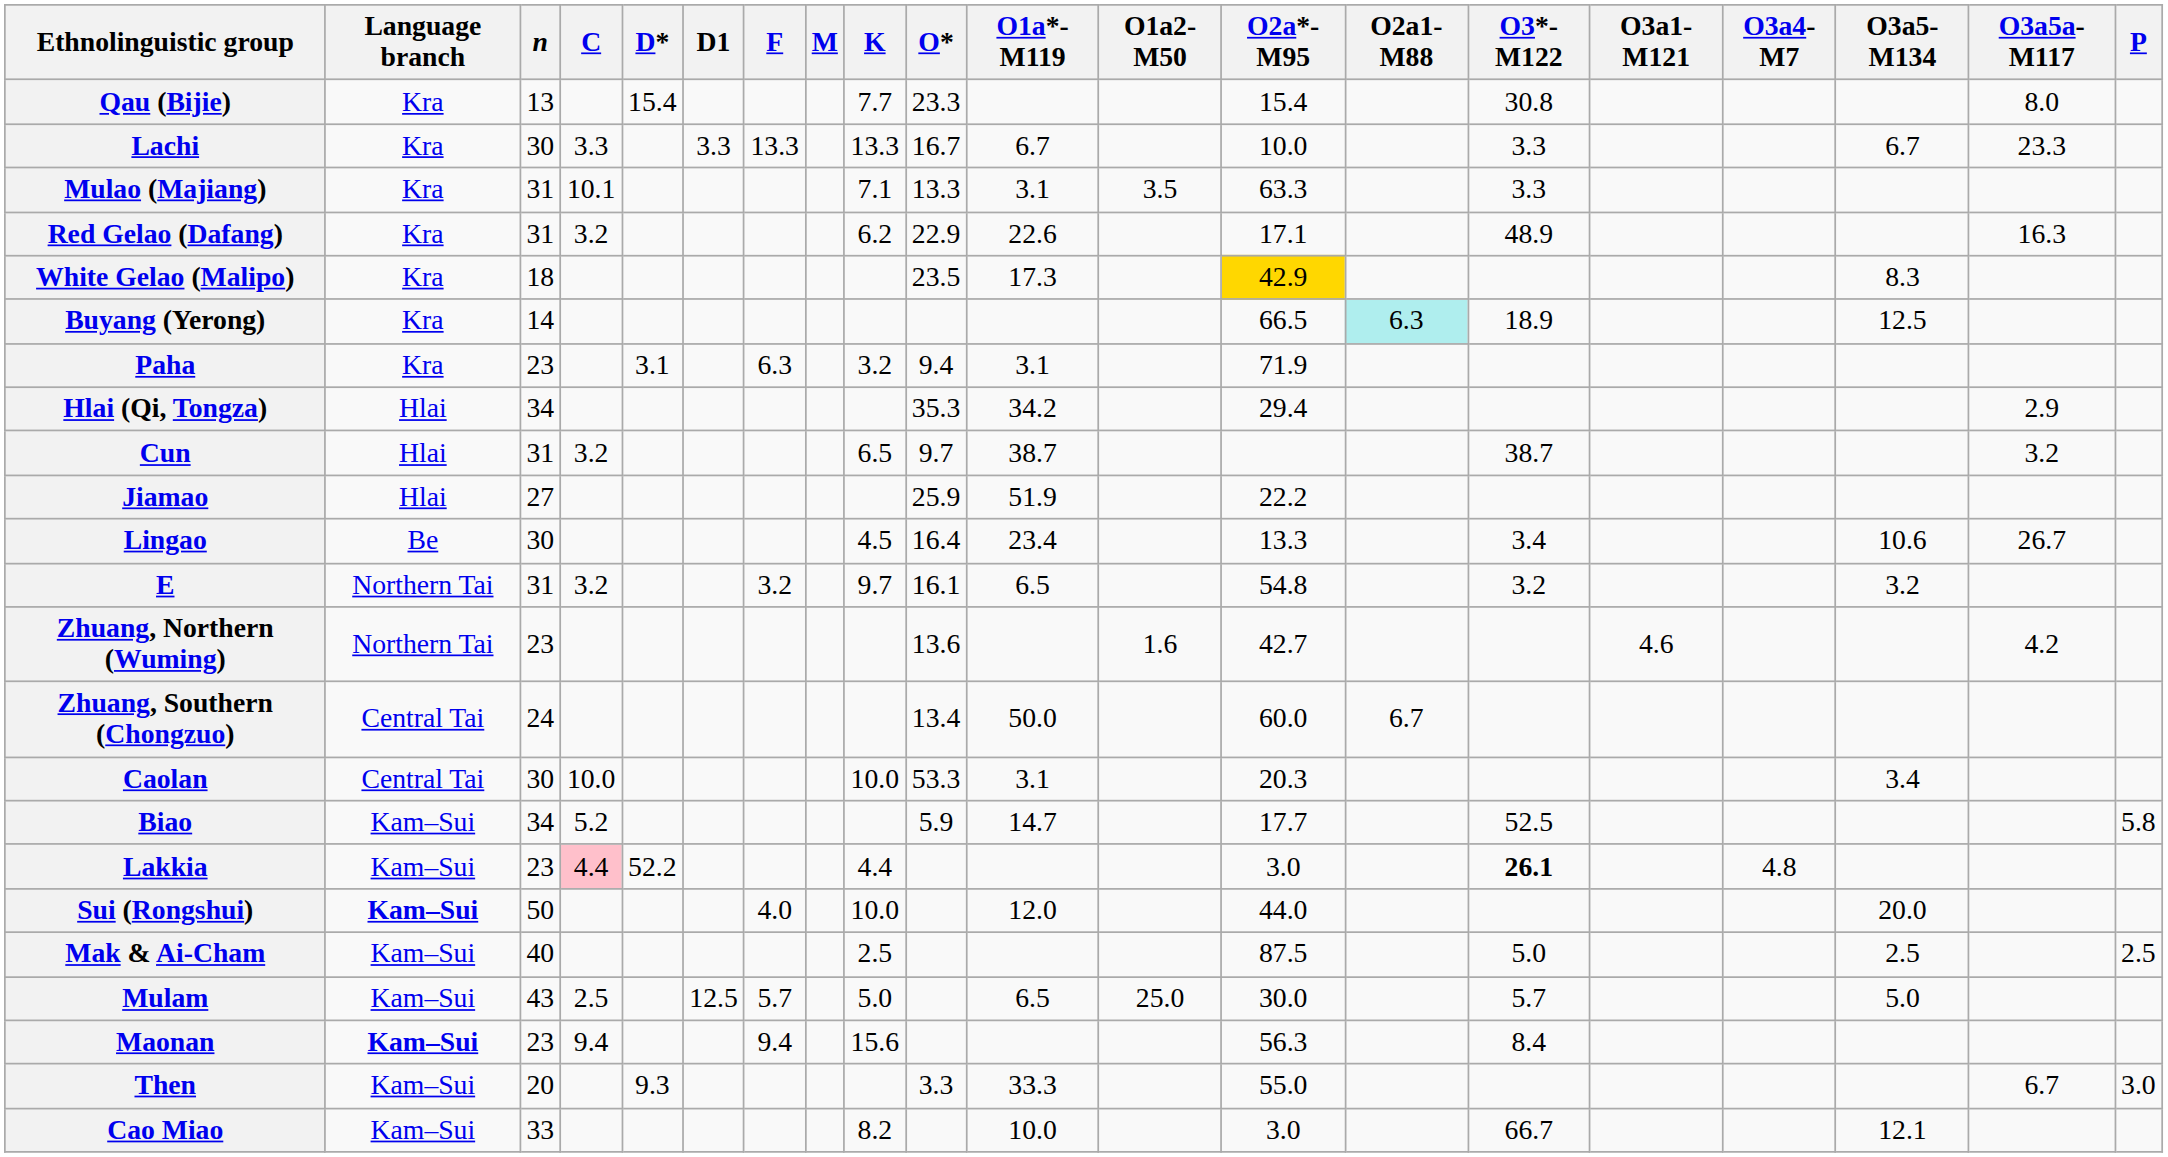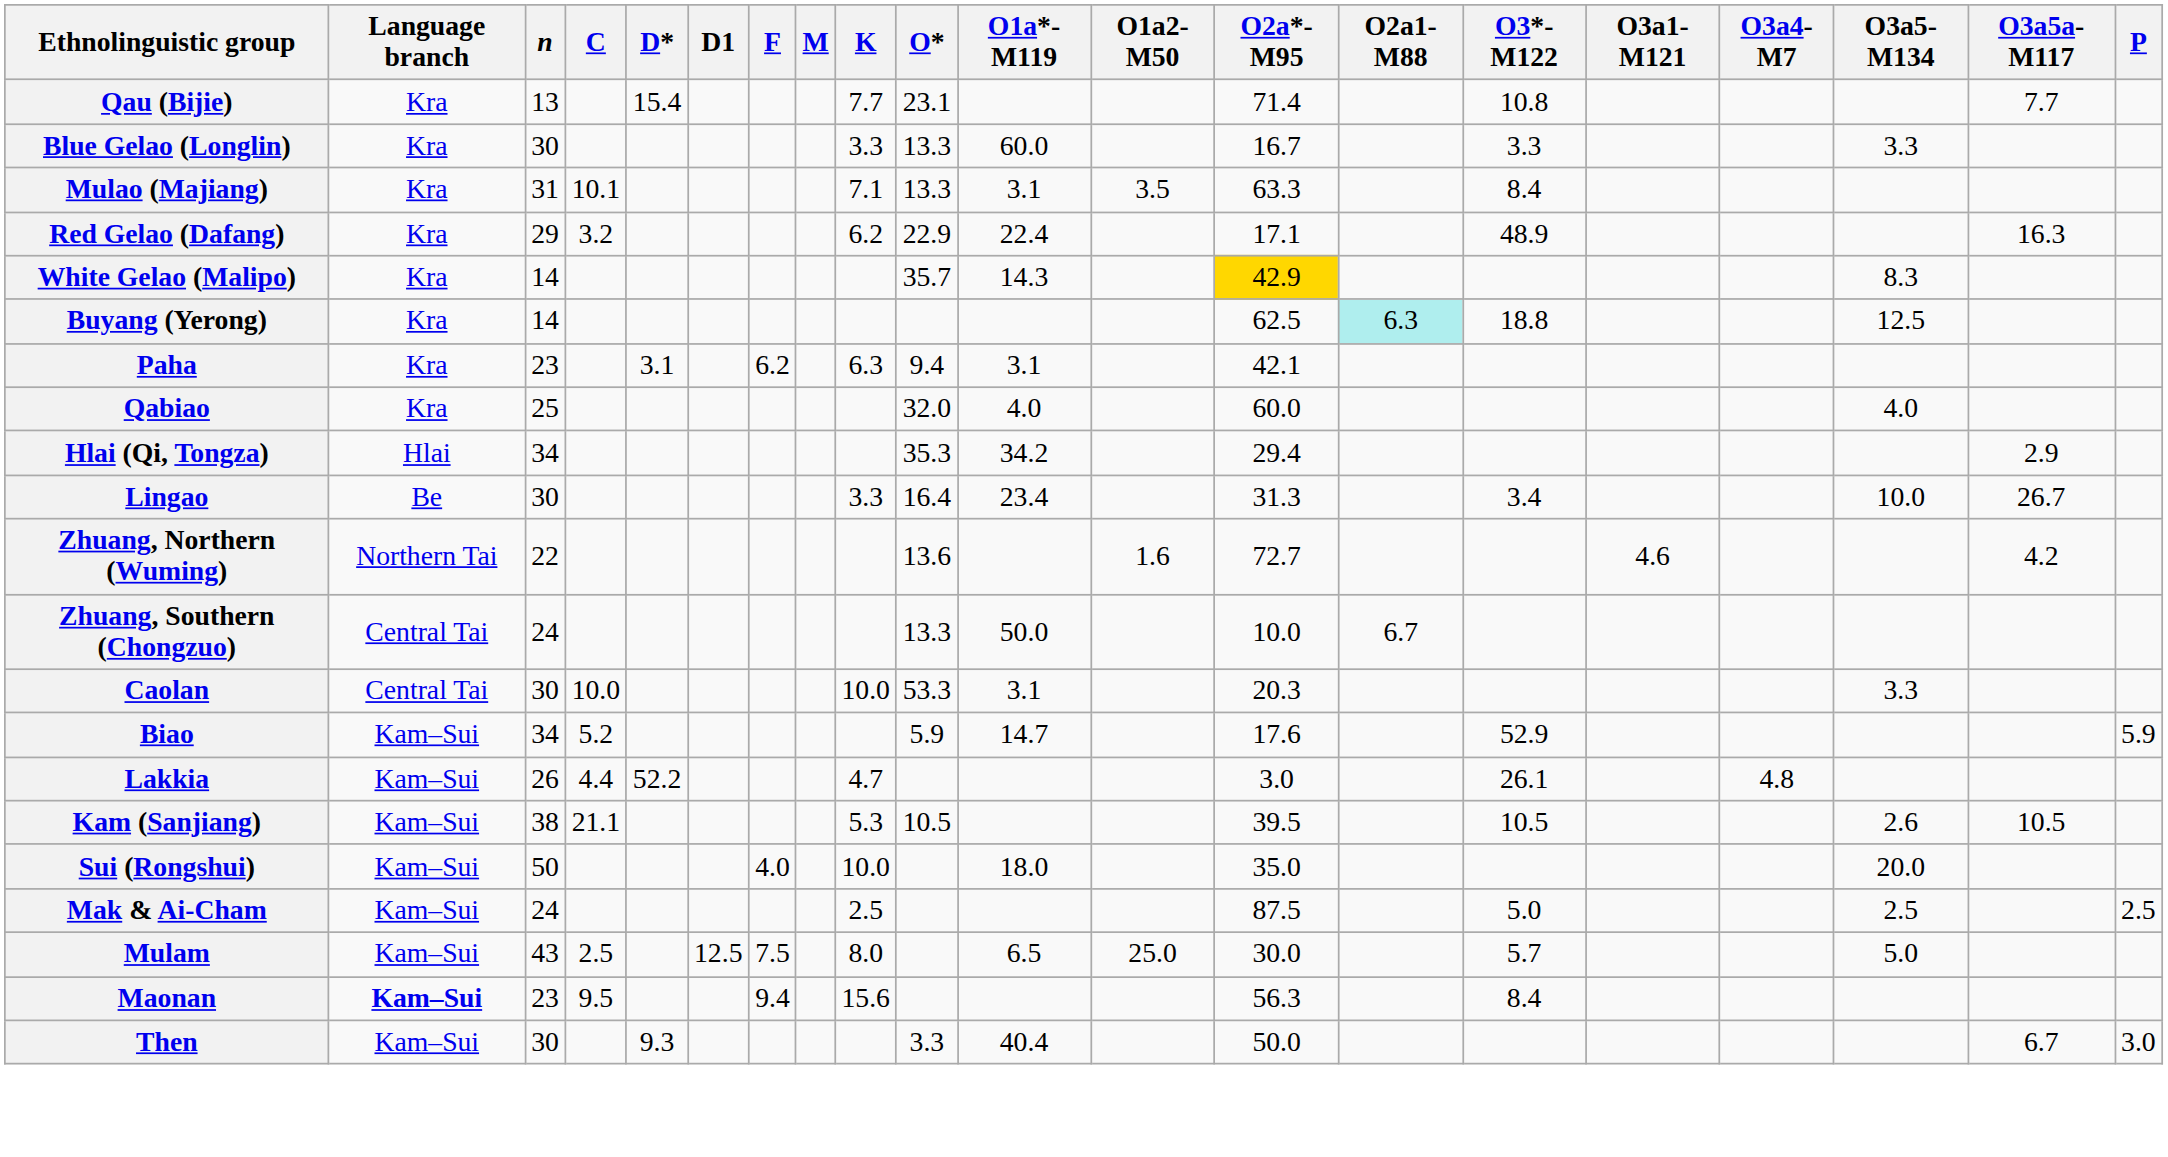Qau (Bijie) | O*: 23.3 -> 23.1
Qau (Bijie) | O2a*-M95: 15.4 -> 71.4
Qau (Bijie) | O3*-M122: 30.8 -> 10.8
Qau (Bijie) | O3a5a-M117: 8.0 -> 7.7
+ row: Blue Gelao (Longlin) | Kra | 30 | 3.3 | 13.3 | 60.0 | 16.7 | 3.3 | 3.3
- row: Lachi | Kra | 30 | 3.3 | 3.3 | 13.3 | 13.3 | 16.7 | 6.7 | 10.0 | 3.3 | 6.7 | 23.3
Mulao (Majiang) | O3*-M122: 3.3 -> 8.4
Red Gelao (Dafang) | n: 31 -> 29
Red Gelao (Dafang) | O1a*-M119: 22.6 -> 22.4
White Gelao (Malipo) | n: 18 -> 14
White Gelao (Malipo) | O*: 23.5 -> 35.7
White Gelao (Malipo) | O1a*-M119: 17.3 -> 14.3
Buyang (Yerong) | O2a*-M95: 66.5 -> 62.5
Buyang (Yerong) | O3*-M122: 18.9 -> 18.8
Paha | F: 6.3 -> 6.2
Paha | K: 3.2 -> 6.3
Paha | O2a*-M95: 71.9 -> 42.1
+ row: Qabiao | Kra | 25 | 32.0 | 4.0 | 60.0 | 4.0
- row: Cun | Hlai | 31 | 3.2 | 6.5 | 9.7 | 38.7 | 38.7 | 3.2
- row: Jiamao | Hlai | 27 | 25.9 | 51.9 | 22.2
Lingao | K: 4.5 -> 3.3
Lingao | O2a*-M95: 13.3 -> 31.3
Lingao | O3a5-M134: 10.6 -> 10.0
- row: E | Northern Tai | 31 | 3.2 | 3.2 | 9.7 | 16.1 | 6.5 | 54.8 | 3.2 | 3.2
Zhuang, Northern (Wuming) | n: 23 -> 22
Zhuang, Northern (Wuming) | O2a*-M95: 42.7 -> 72.7
Zhuang, Southern (Chongzuo) | O*: 13.4 -> 13.3
Zhuang, Southern (Chongzuo) | O2a*-M95: 60.0 -> 10.0
Caolan | O3a5-M134: 3.4 -> 3.3
Biao | O2a*-M95: 17.7 -> 17.6
Biao | O3*-M122: 52.5 -> 52.9
Biao | P: 5.8 -> 5.9
Lakkia | n: 23 -> 26
Lakkia | C: pink background -> no background
Lakkia | K: 4.4 -> 4.7
Lakkia | O3*-M122: bold -> normal
+ row: Kam (Sanjiang) | Kam–Sui | 38 | 21.1 | 5.3 | 10.5 | 39.5 | 10.5 | 2.6 | 10.5
Sui (Rongshui) | Language branch: bold -> normal
Sui (Rongshui) | O1a*-M119: 12.0 -> 18.0
Sui (Rongshui) | O2a*-M95: 44.0 -> 35.0
Mak & Ai-Cham | n: 40 -> 24
Mulam | F: 5.7 -> 7.5
Mulam | K: 5.0 -> 8.0
Maonan | C: 9.4 -> 9.5
Then | n: 20 -> 30
Then | O1a*-M119: 33.3 -> 40.4
Then | O2a*-M95: 55.0 -> 50.0
- row: Cao Miao | Kam–Sui | 33 | 8.2 | 10.0 | 3.0 | 66.7 | 12.1
